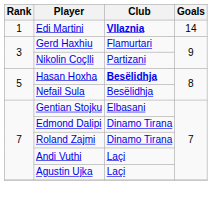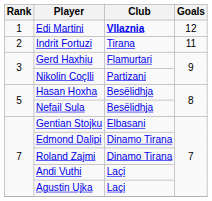Edi Martini | Goals: 14 -> 12
+ row: 2 | Indrit Fortuzi | Tirana | 11
Hasan Hoxha | Club: bold -> normal
